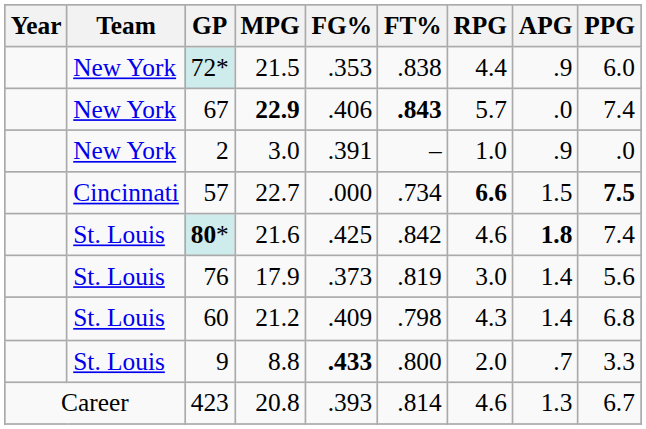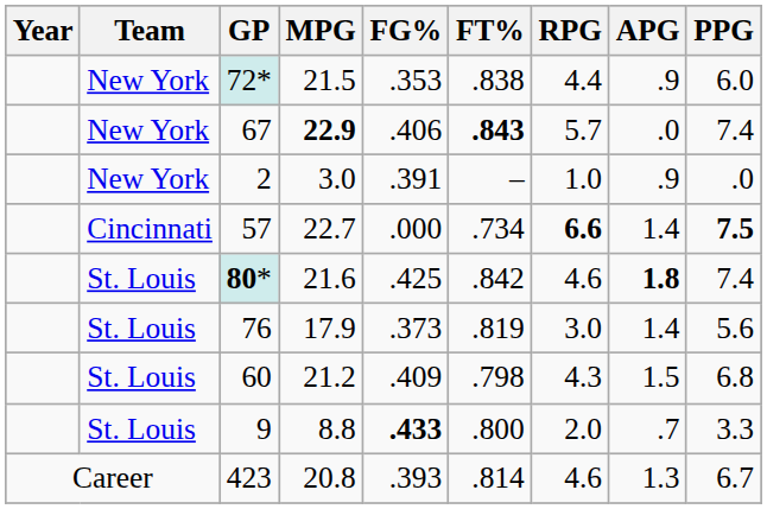57 | APG: 1.5 -> 1.4
60 | APG: 1.4 -> 1.5
